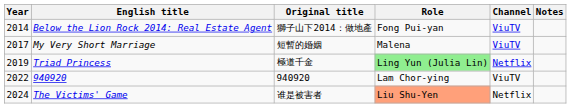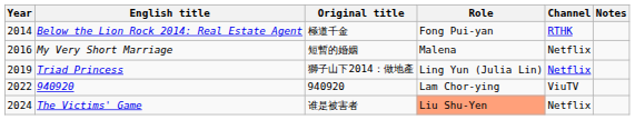Below the Lion Rock 2014: Real Estate Agent | Original title: 獅子山下2014：做地產 -> 極道千金
Below the Lion Rock 2014: Real Estate Agent | Channel: ViuTV -> RTHK
My Very Short Marriage | Year: 2017 -> 2016
My Very Short Marriage | Channel: ViuTV -> Netflix
Triad Princess | Original title: 極道千金 -> 獅子山下2014：做地產
Triad Princess | Role: lightgreen background -> no background
